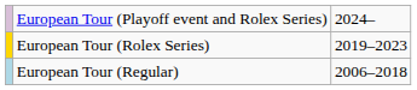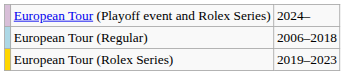rows swapped: European Tour (Rolex Series) <-> European Tour (Regular)
